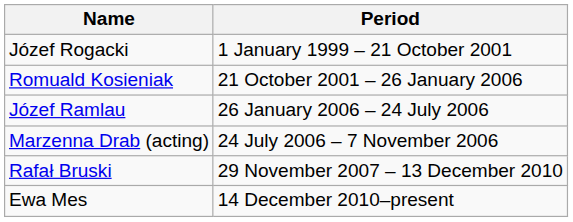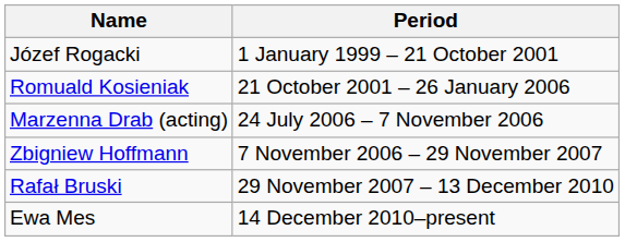- row: Józef Ramlau | 26 January 2006 – 24 July 2006
+ row: Zbigniew Hoffmann | 7 November 2006 – 29 November 2007
